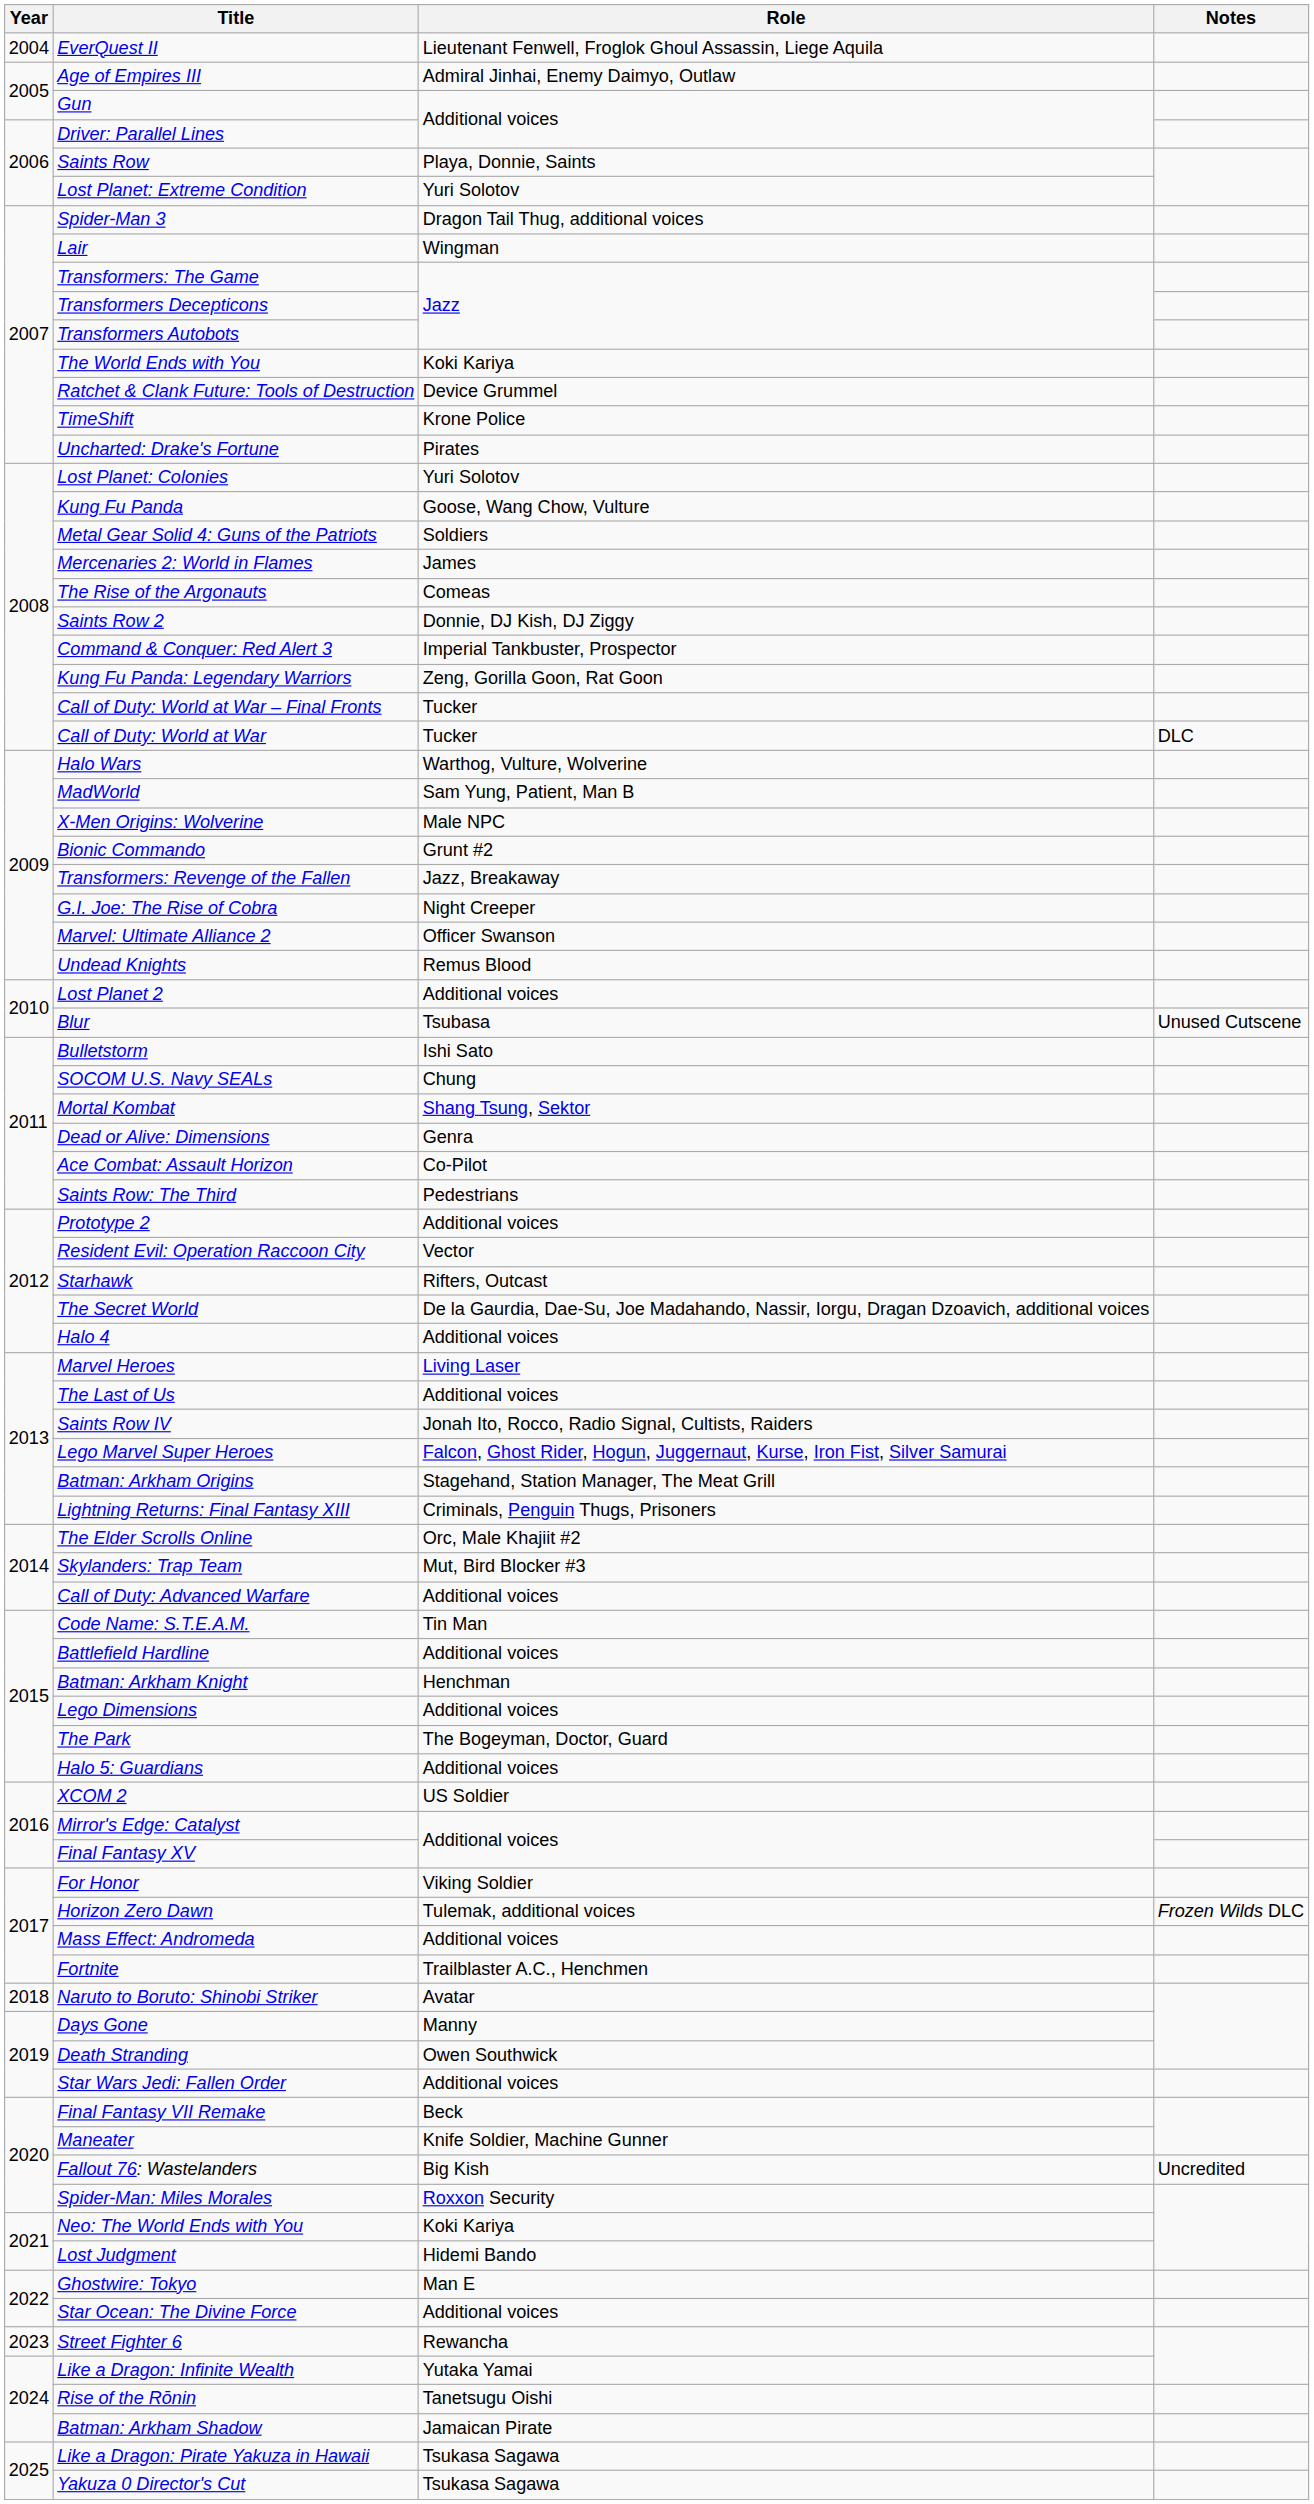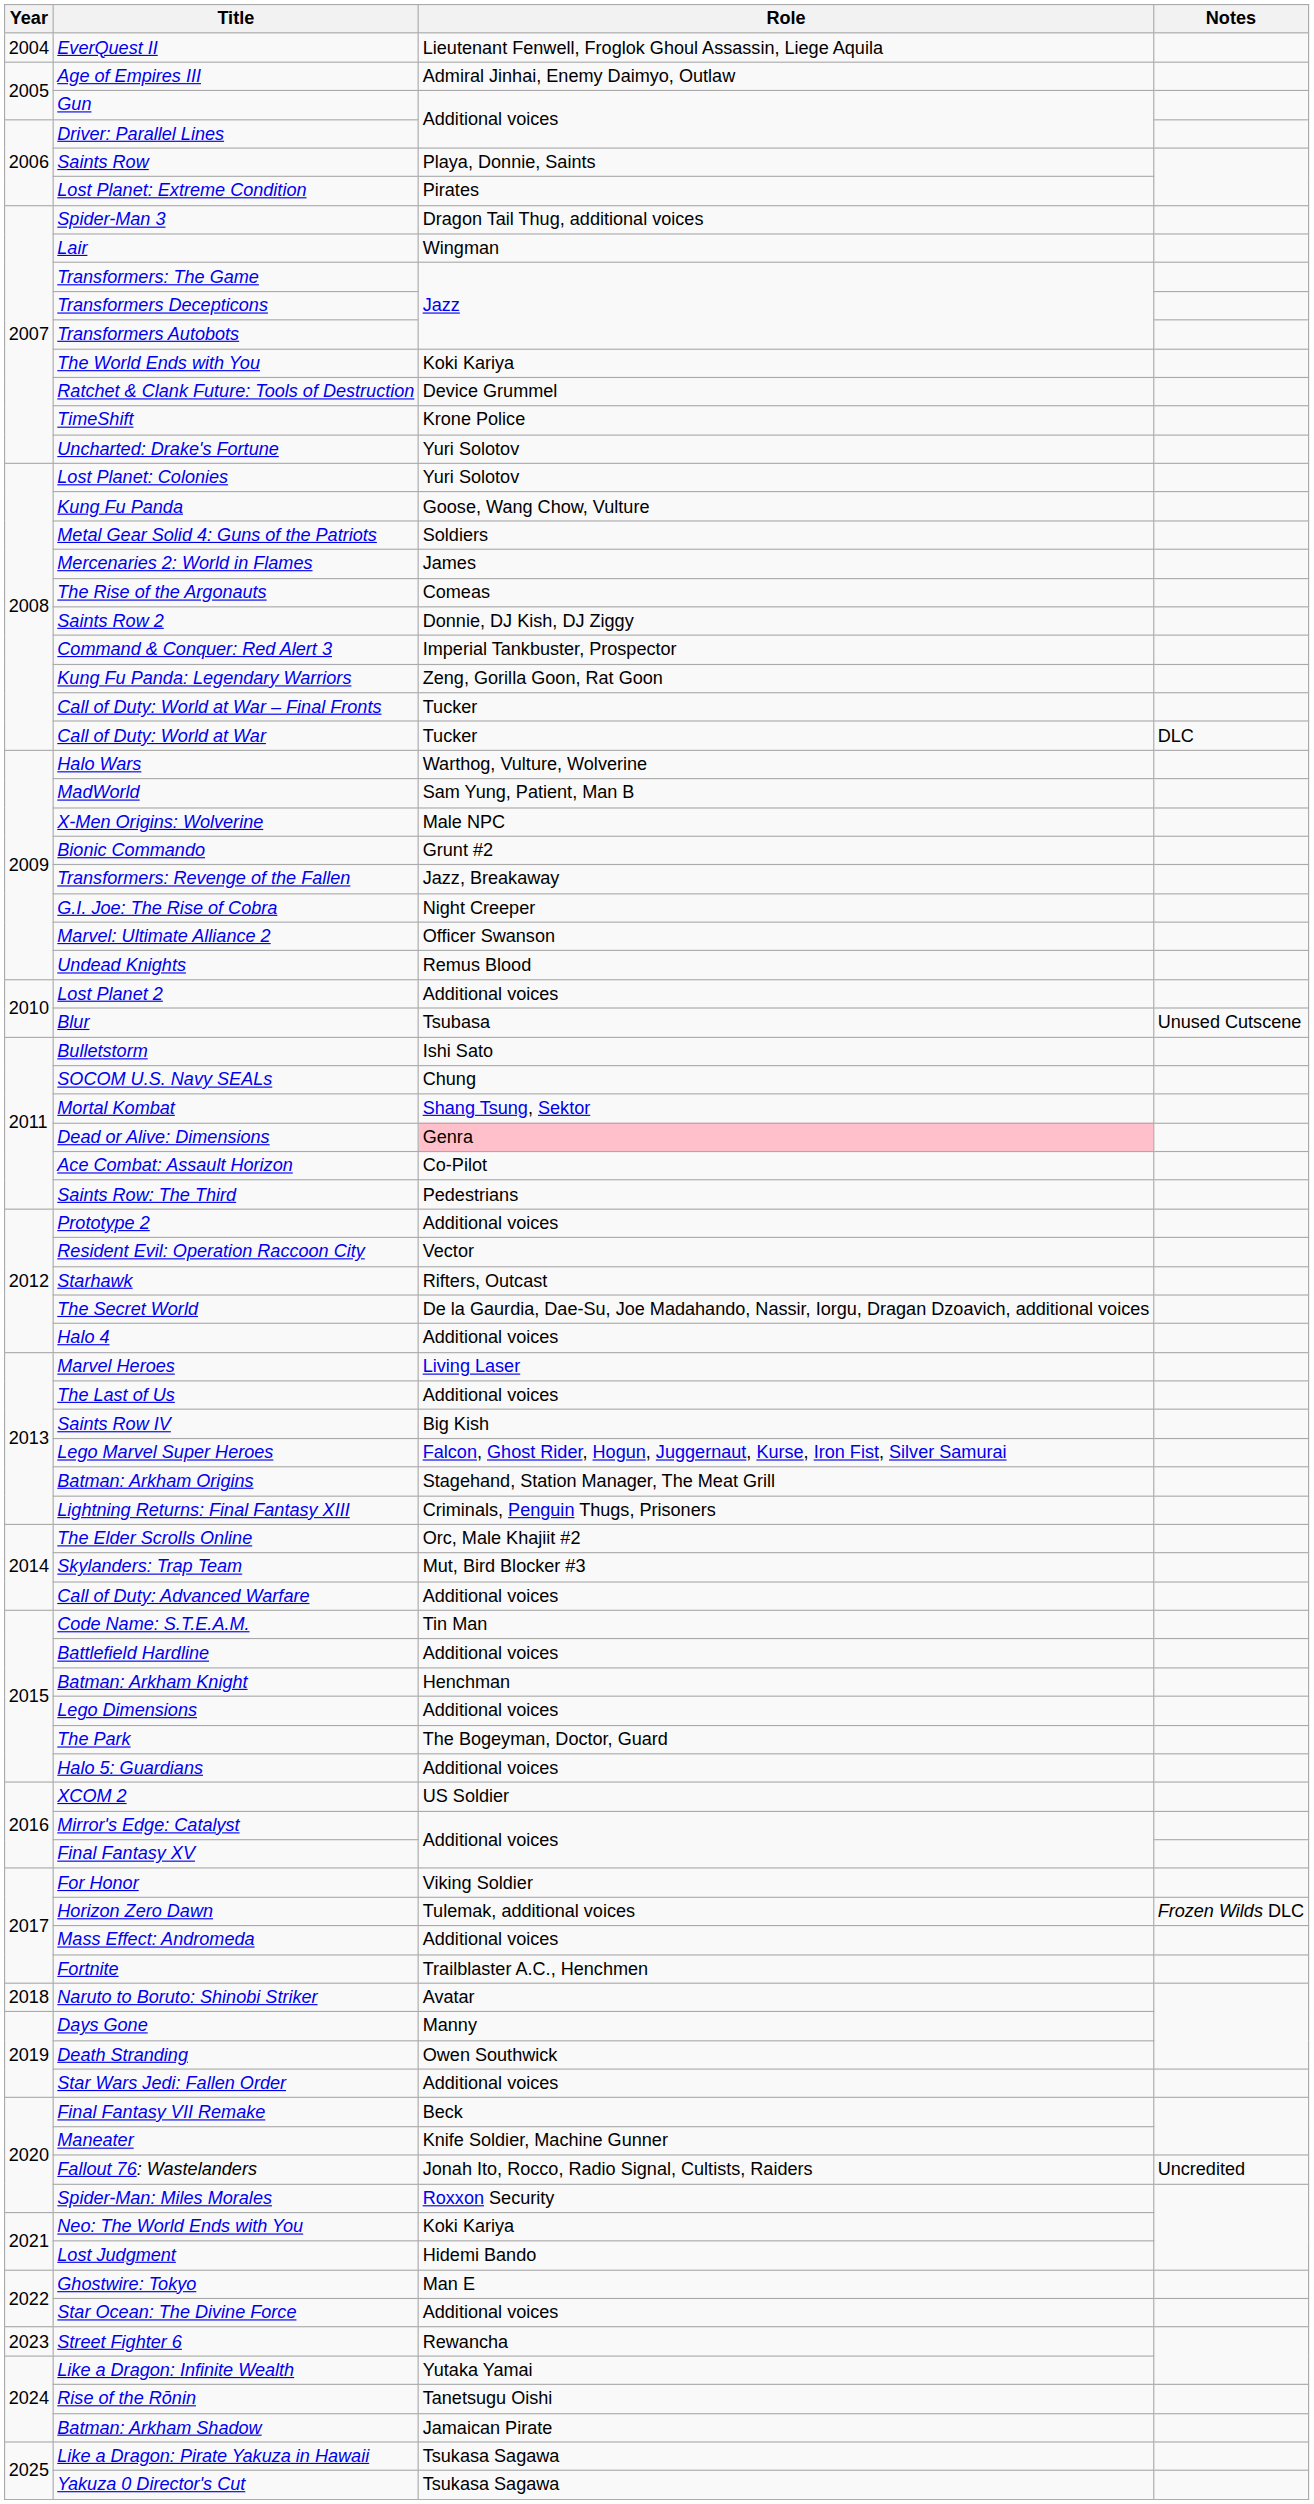Lost Planet: Extreme Condition | Role: Yuri Solotov -> Pirates
Uncharted: Drake's Fortune | Role: Pirates -> Yuri Solotov
Dead or Alive: Dimensions | Role: no background -> pink background
Saints Row IV | Role: Jonah Ito, Rocco, Radio Signal, Cultists, Raiders -> Big Kish
Fallout 76: Wastelanders | Role: Big Kish -> Jonah Ito, Rocco, Radio Signal, Cultists, Raiders
